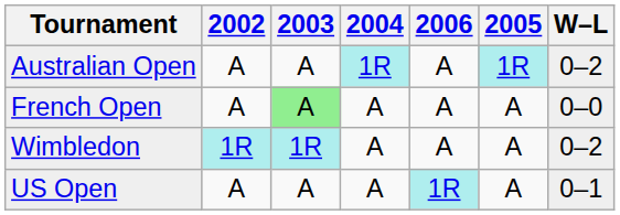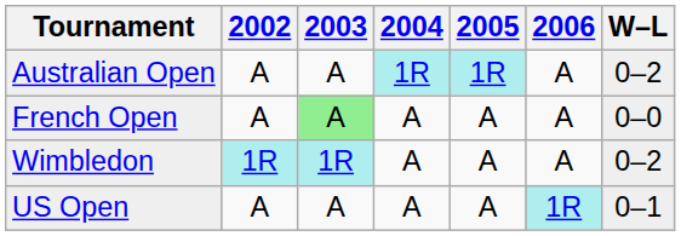columns swapped: 2005 <-> 2006
